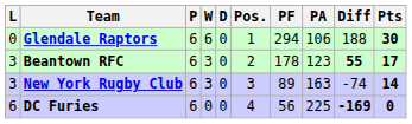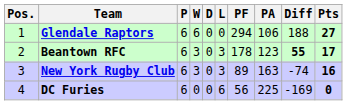columns swapped: Pos. <-> L
Glendale Raptors | Pts: 30 -> 27
New York Rugby Club | Pts: 14 -> 16
DC Furies | Diff: bold -> normal
